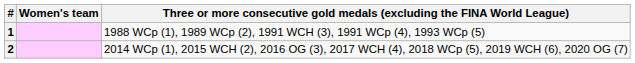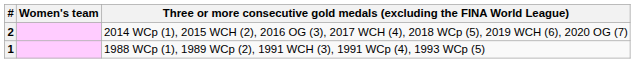rows swapped: 1 <-> 2
